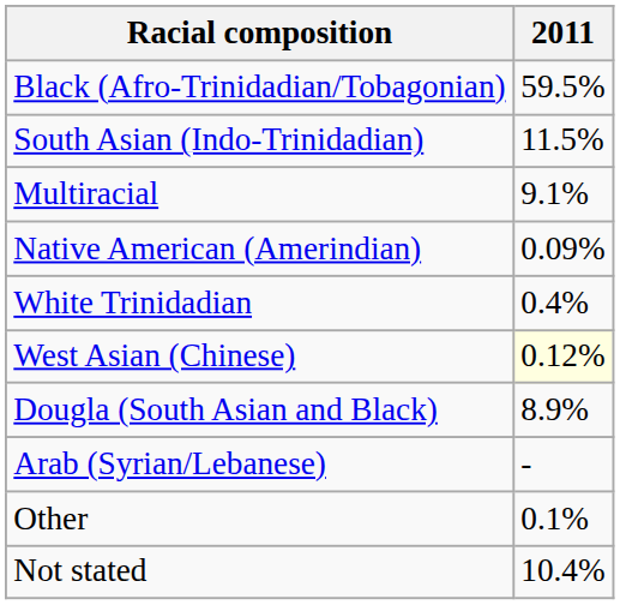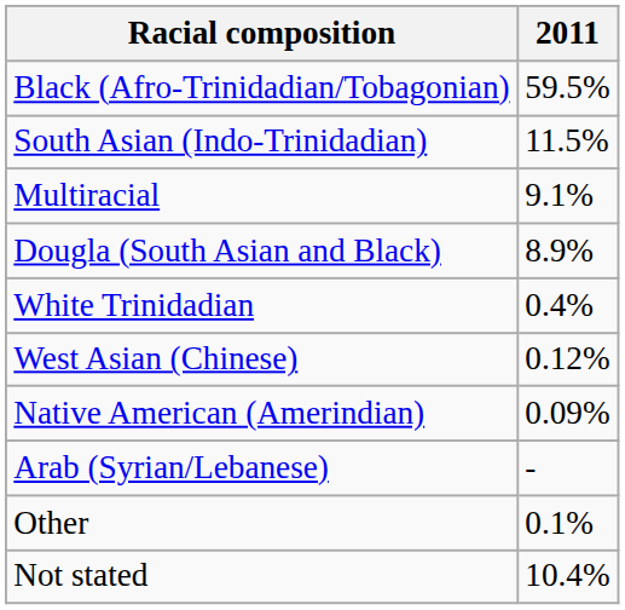rows swapped: Dougla (South Asian and Black) <-> Native American (Amerindian)
West Asian (Chinese) | 2011: lightyellow background -> no background
